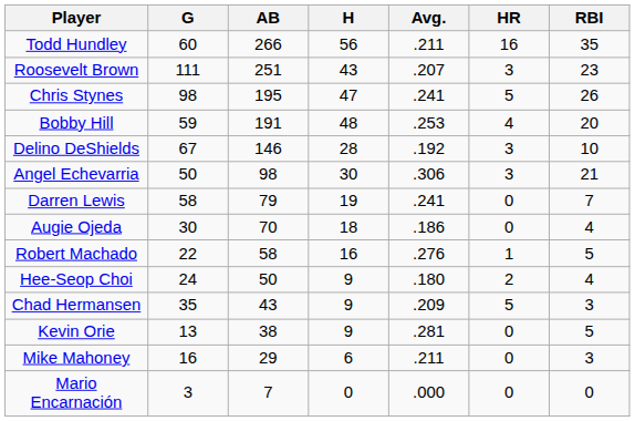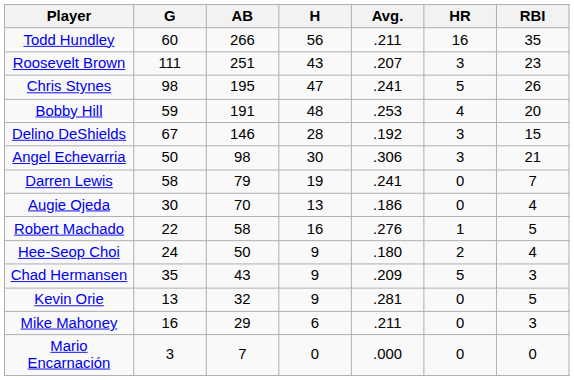Delino DeShields | RBI: 10 -> 15
Augie Ojeda | H: 18 -> 13
Kevin Orie | AB: 38 -> 32
